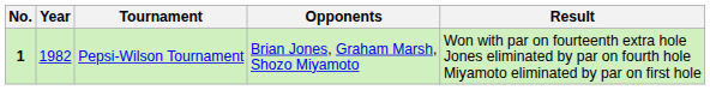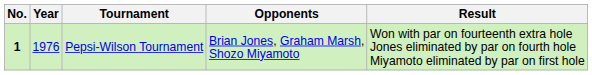Pepsi-Wilson Tournament | Year: 1982 -> 1976
